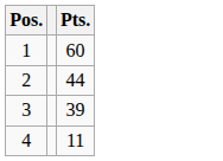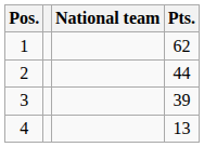+ column: National team
1 | Pts.: 60 -> 62
4 | Pts.: 11 -> 13
